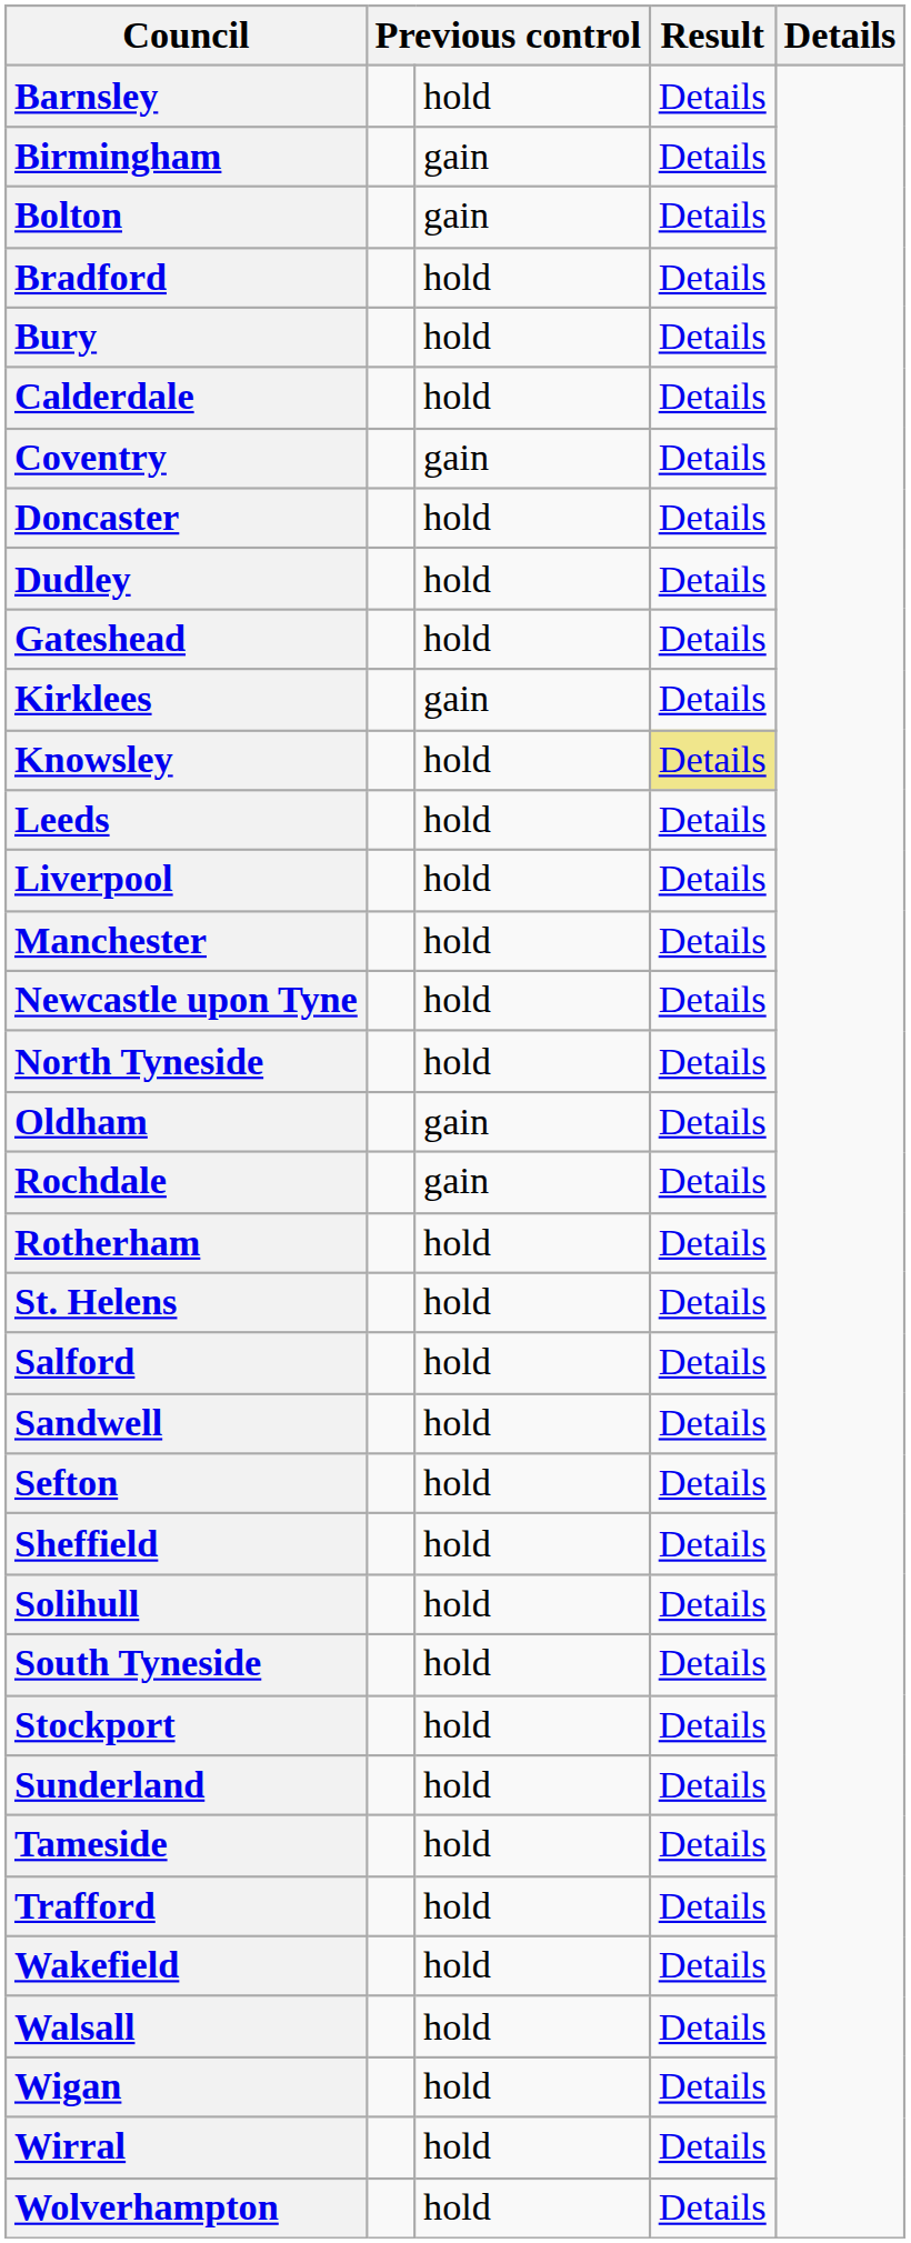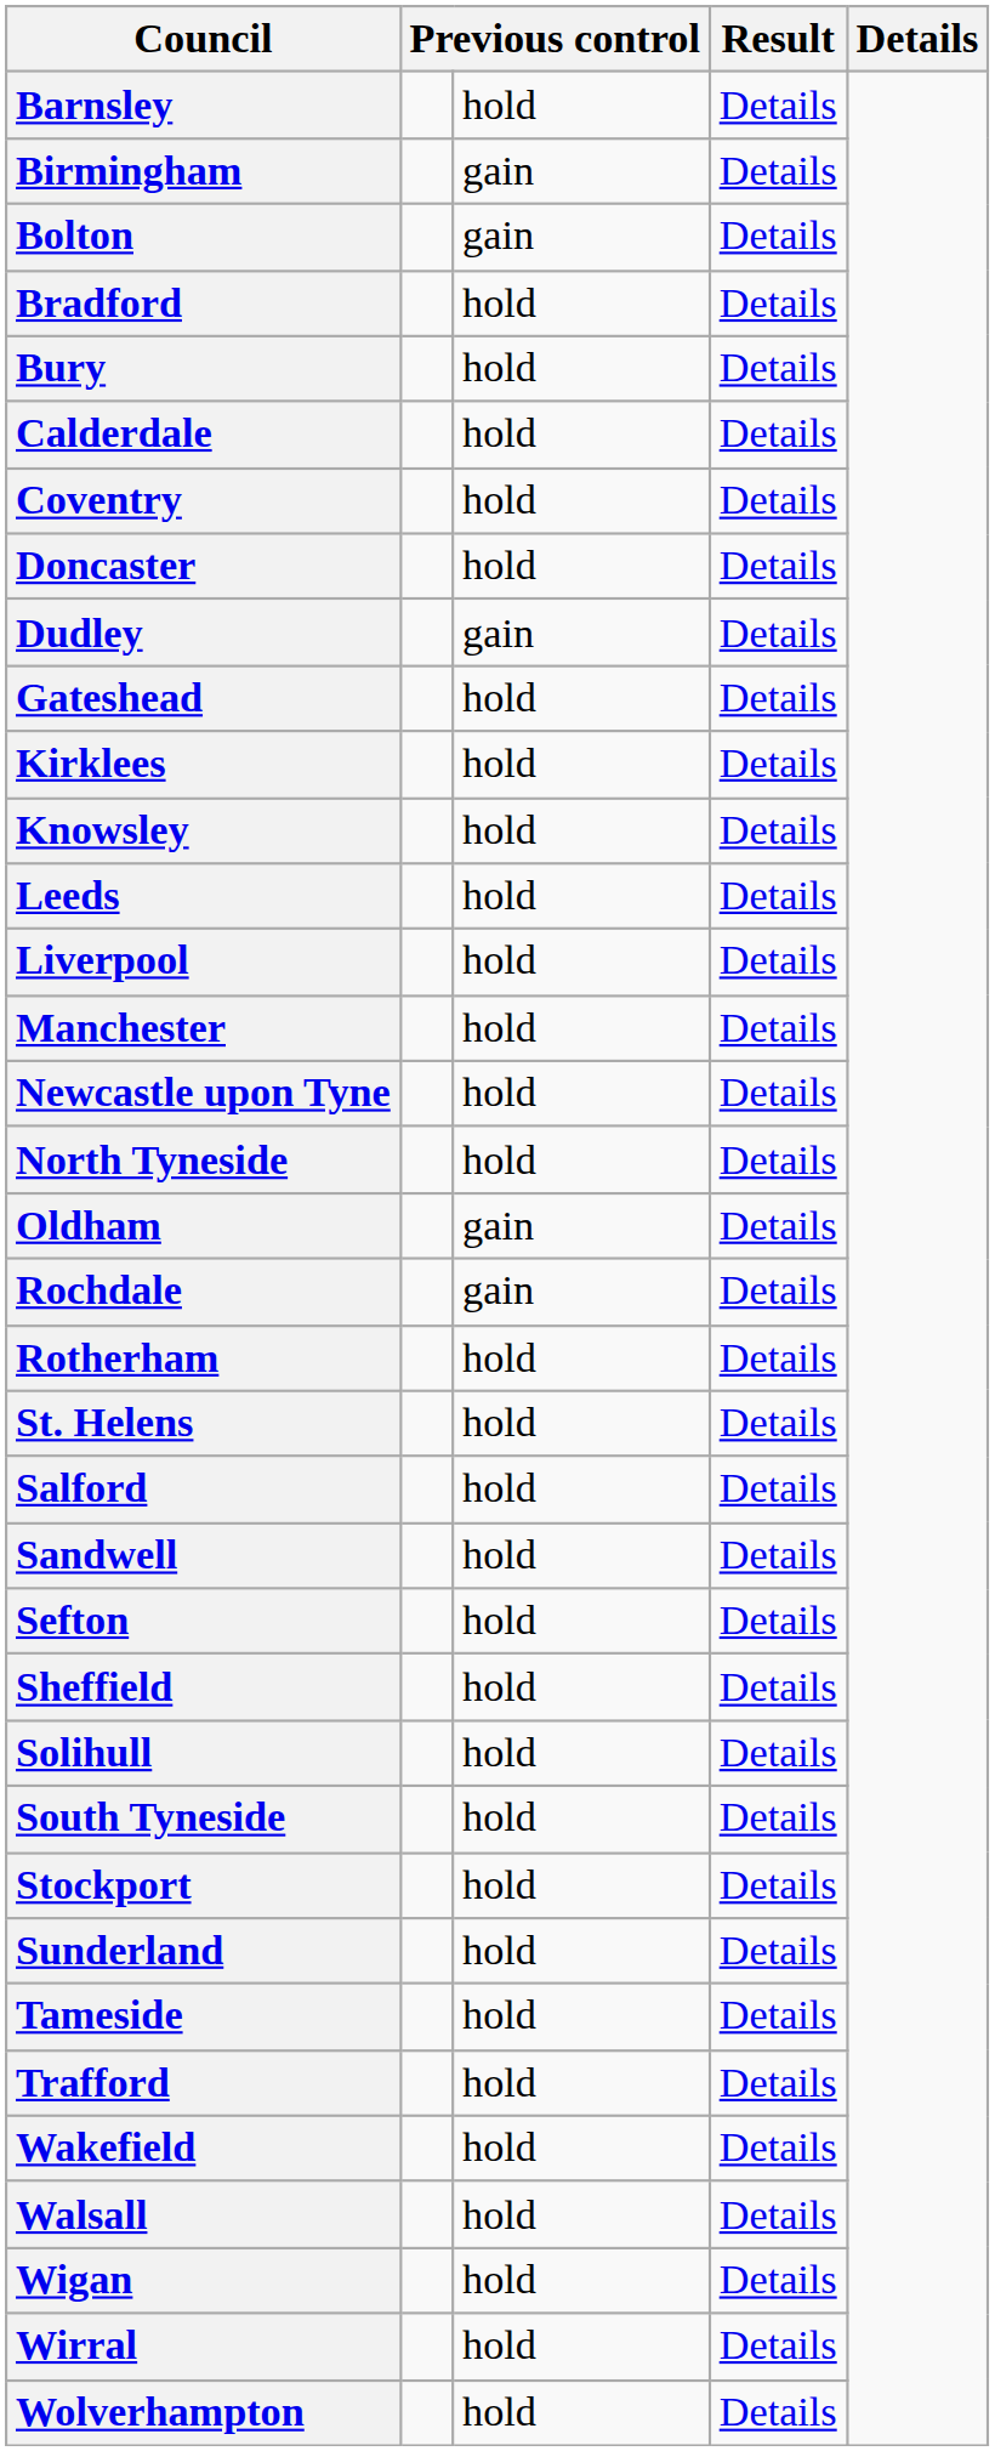Coventry | column 3: gain -> hold
Dudley | column 3: hold -> gain
Kirklees | column 3: gain -> hold
Knowsley | column 4: khaki background -> no background
